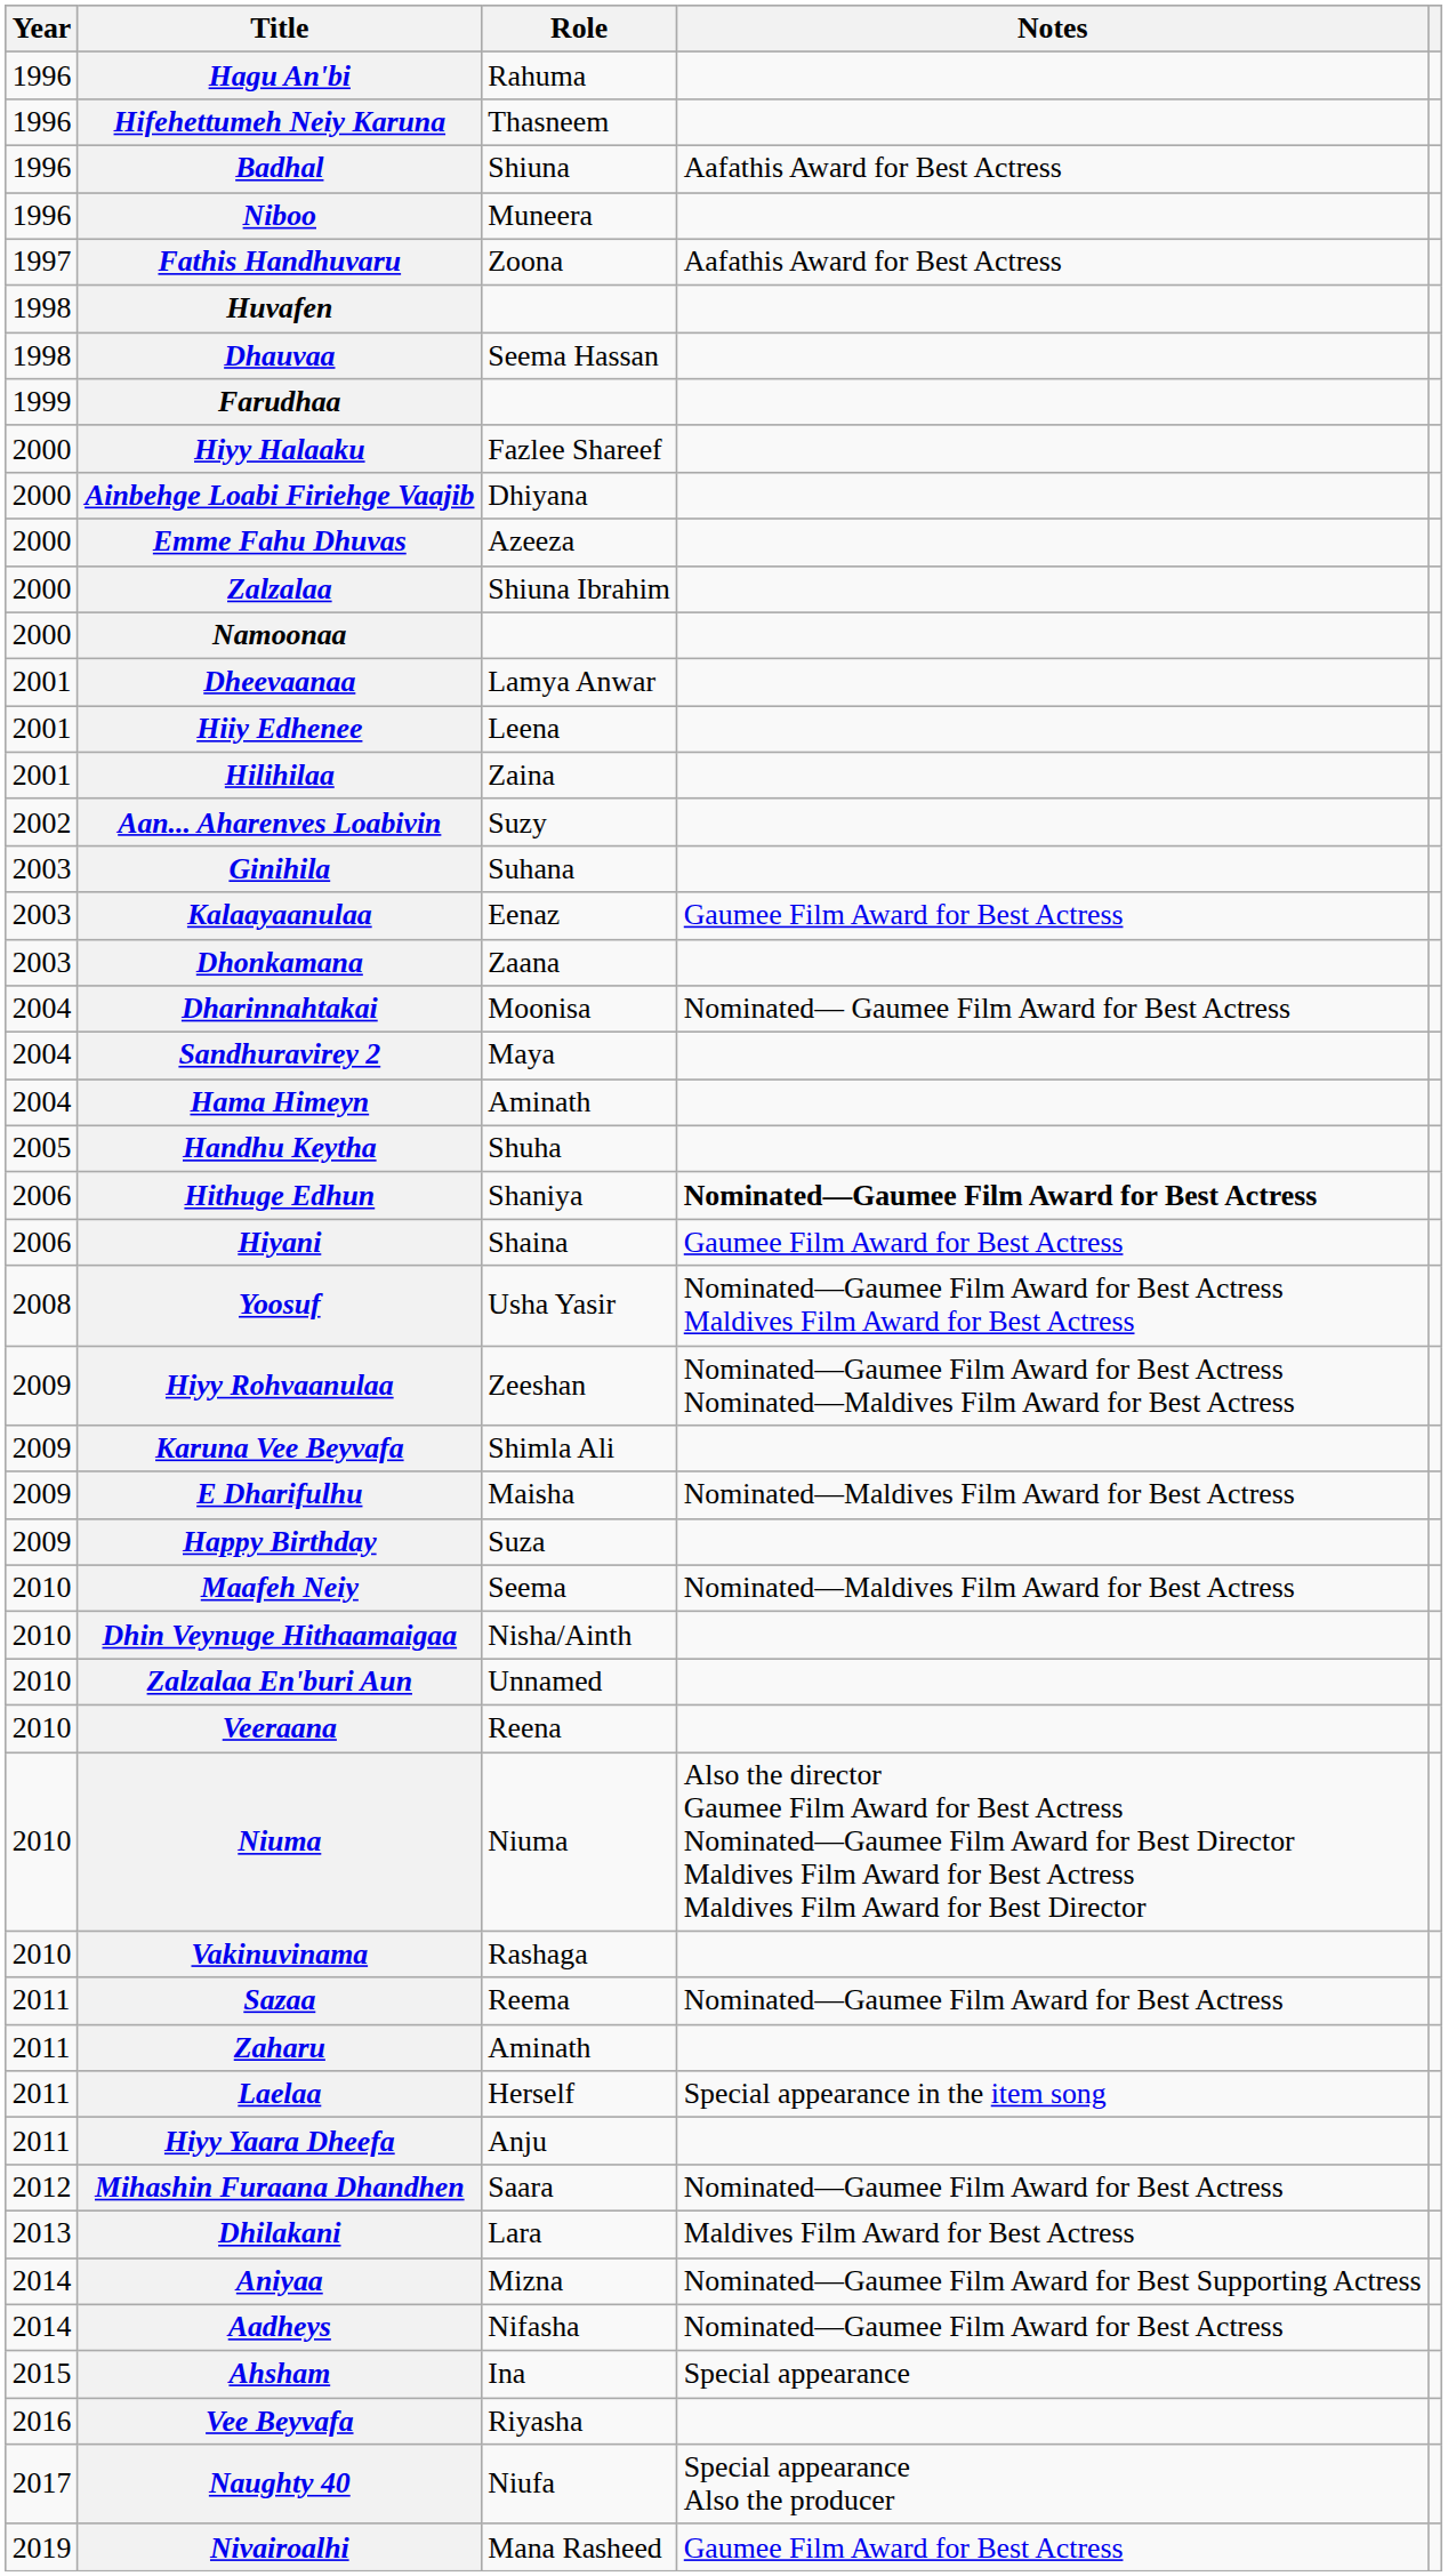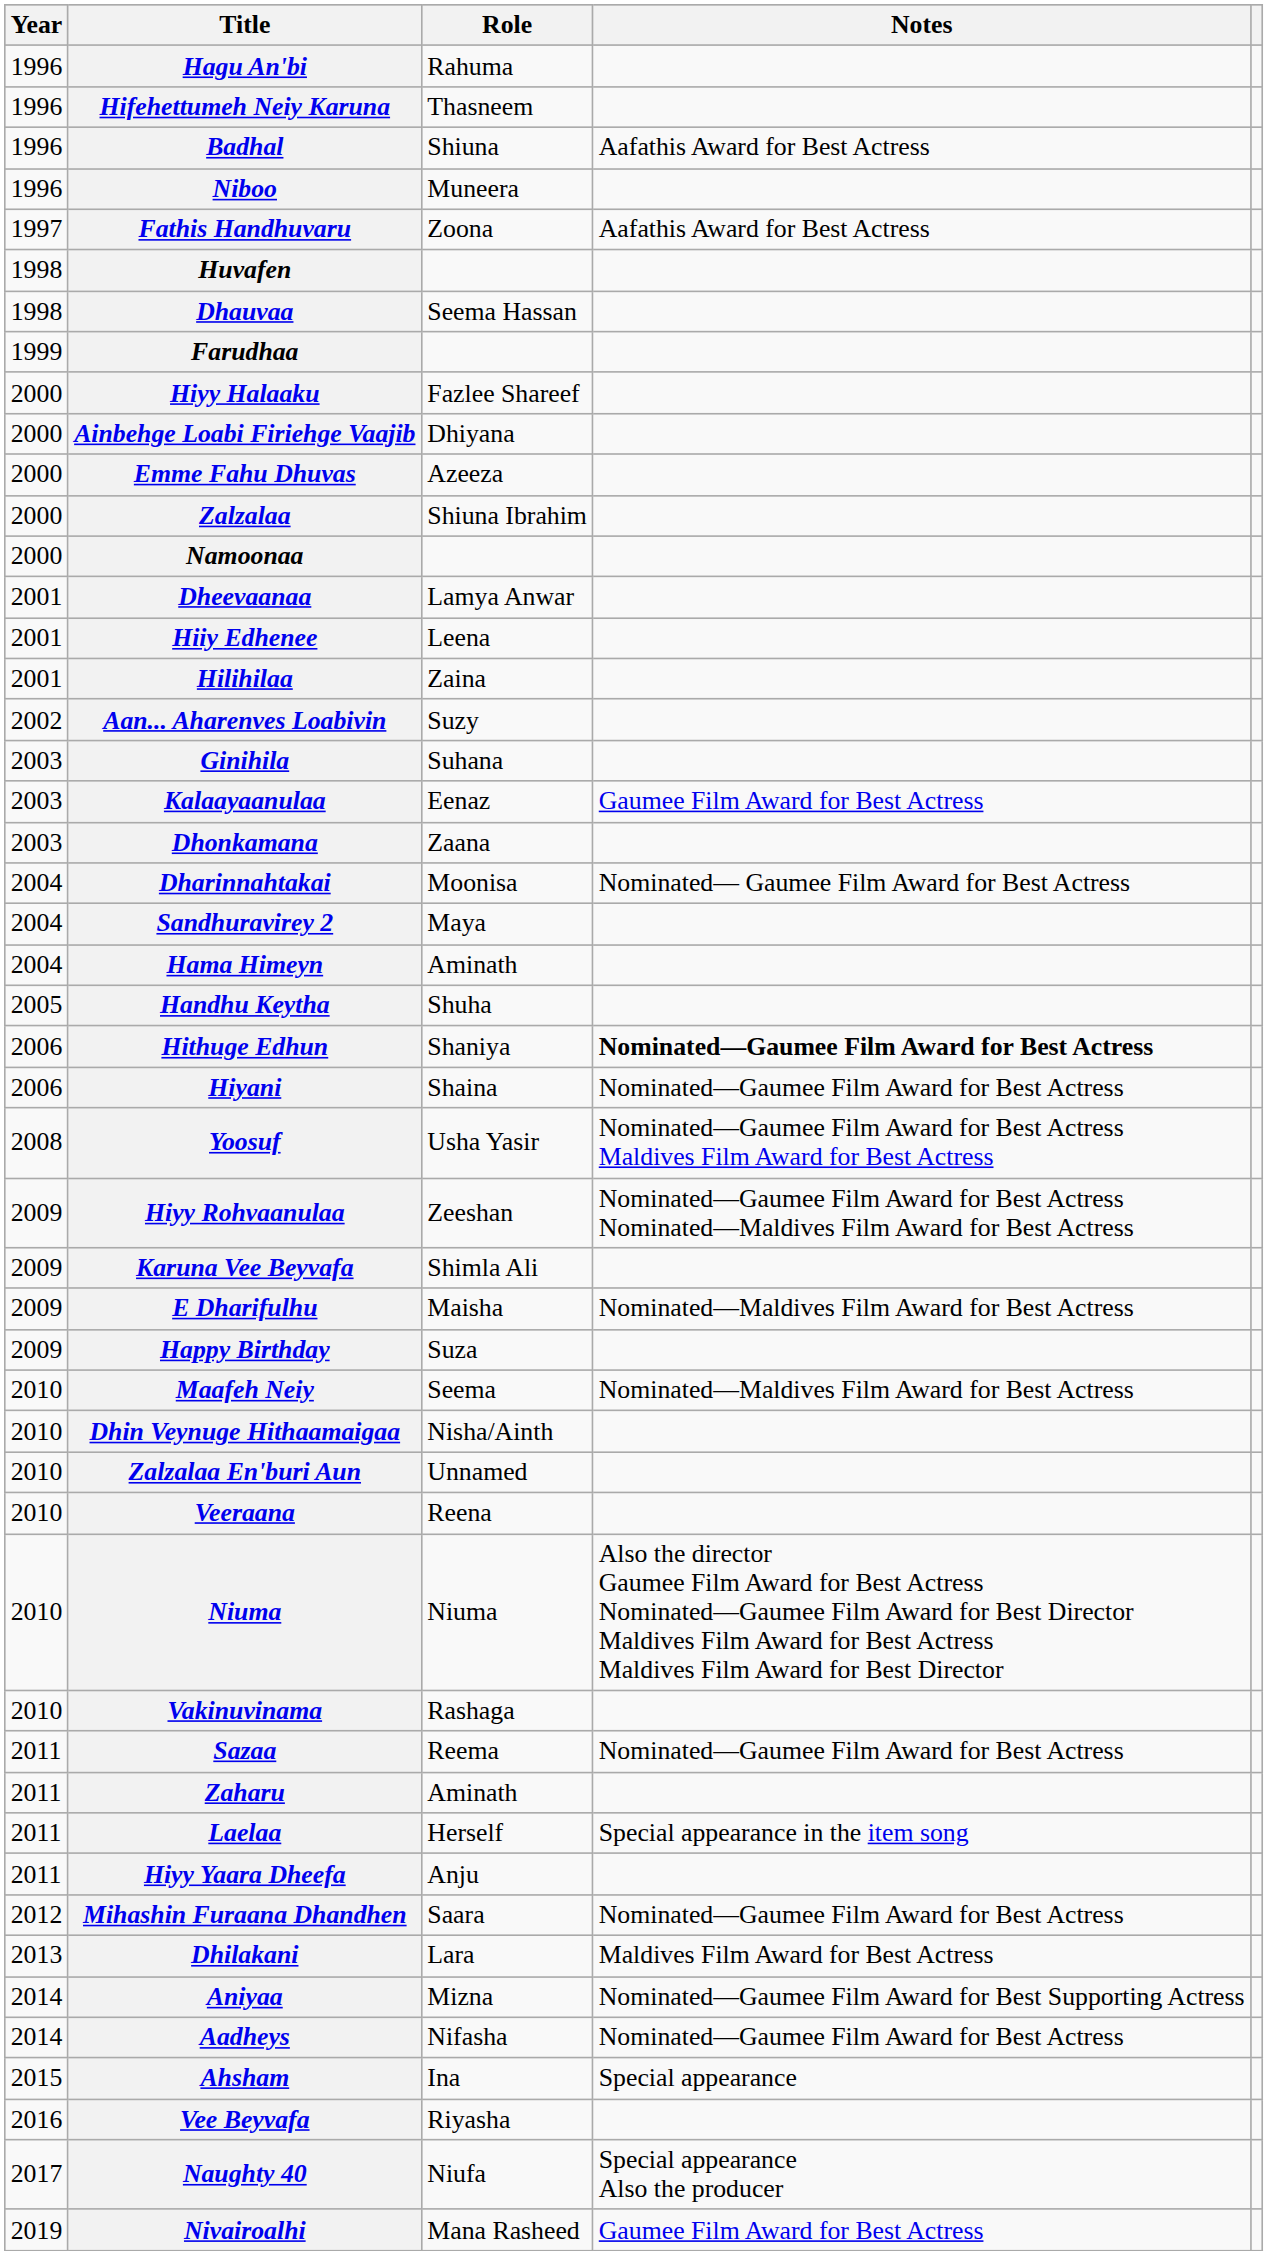Hiyani | Notes: Gaumee Film Award for Best Actress -> Nominated—Gaumee Film Award for Best Actress
